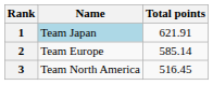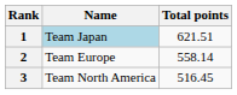1 | Total points: 621.91 -> 621.51
2 | Total points: 585.14 -> 558.14
